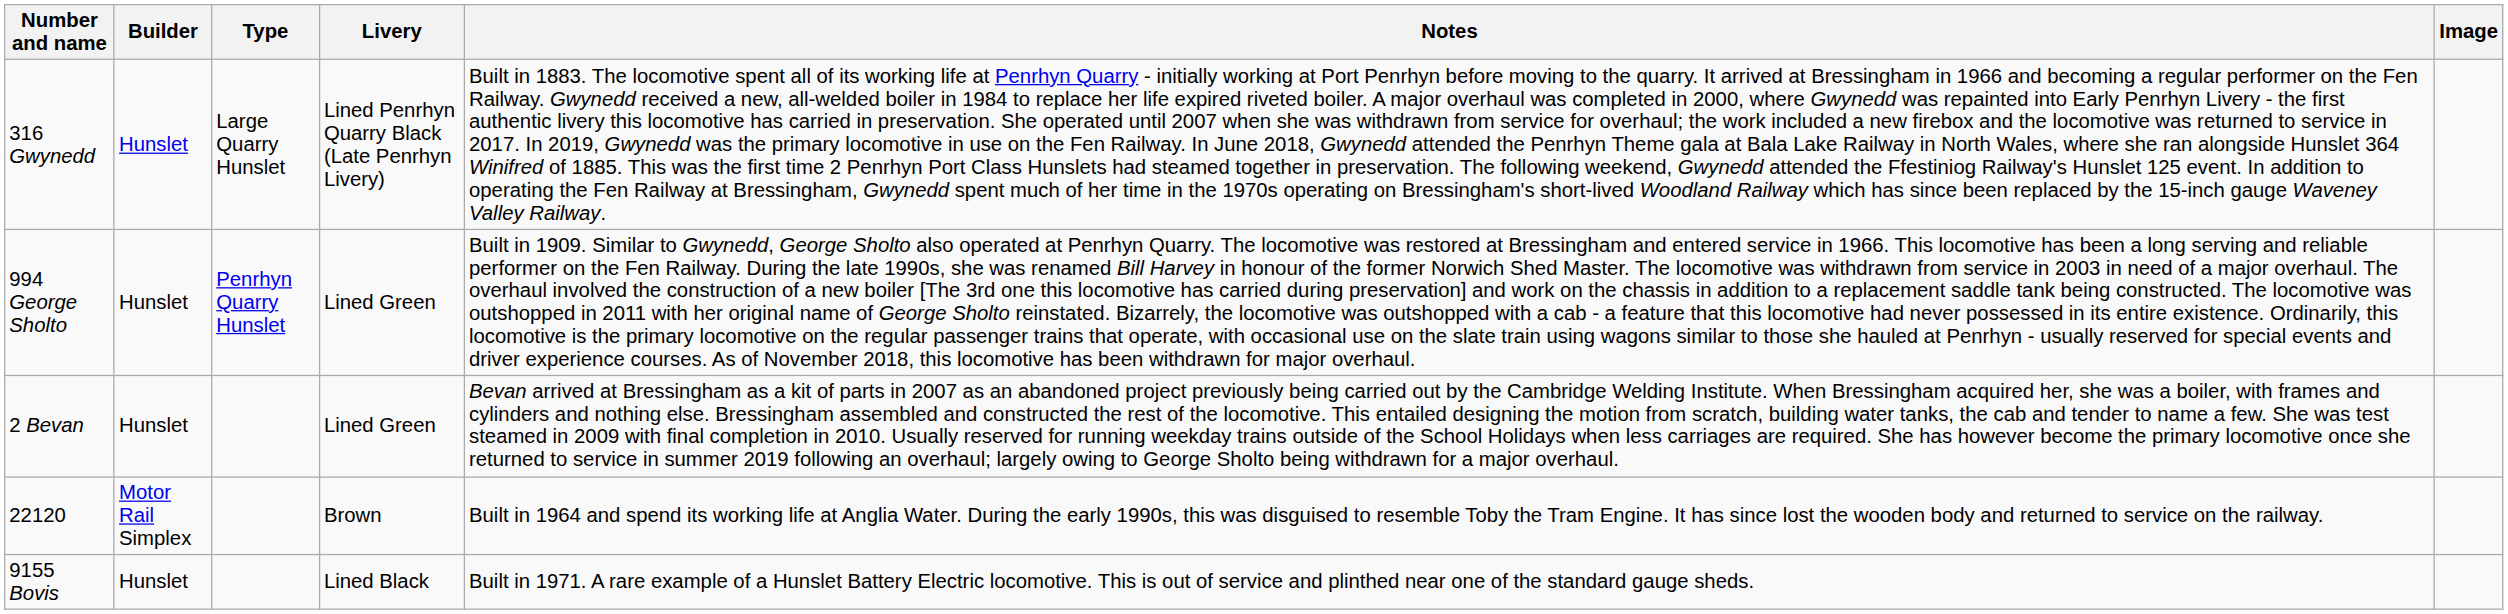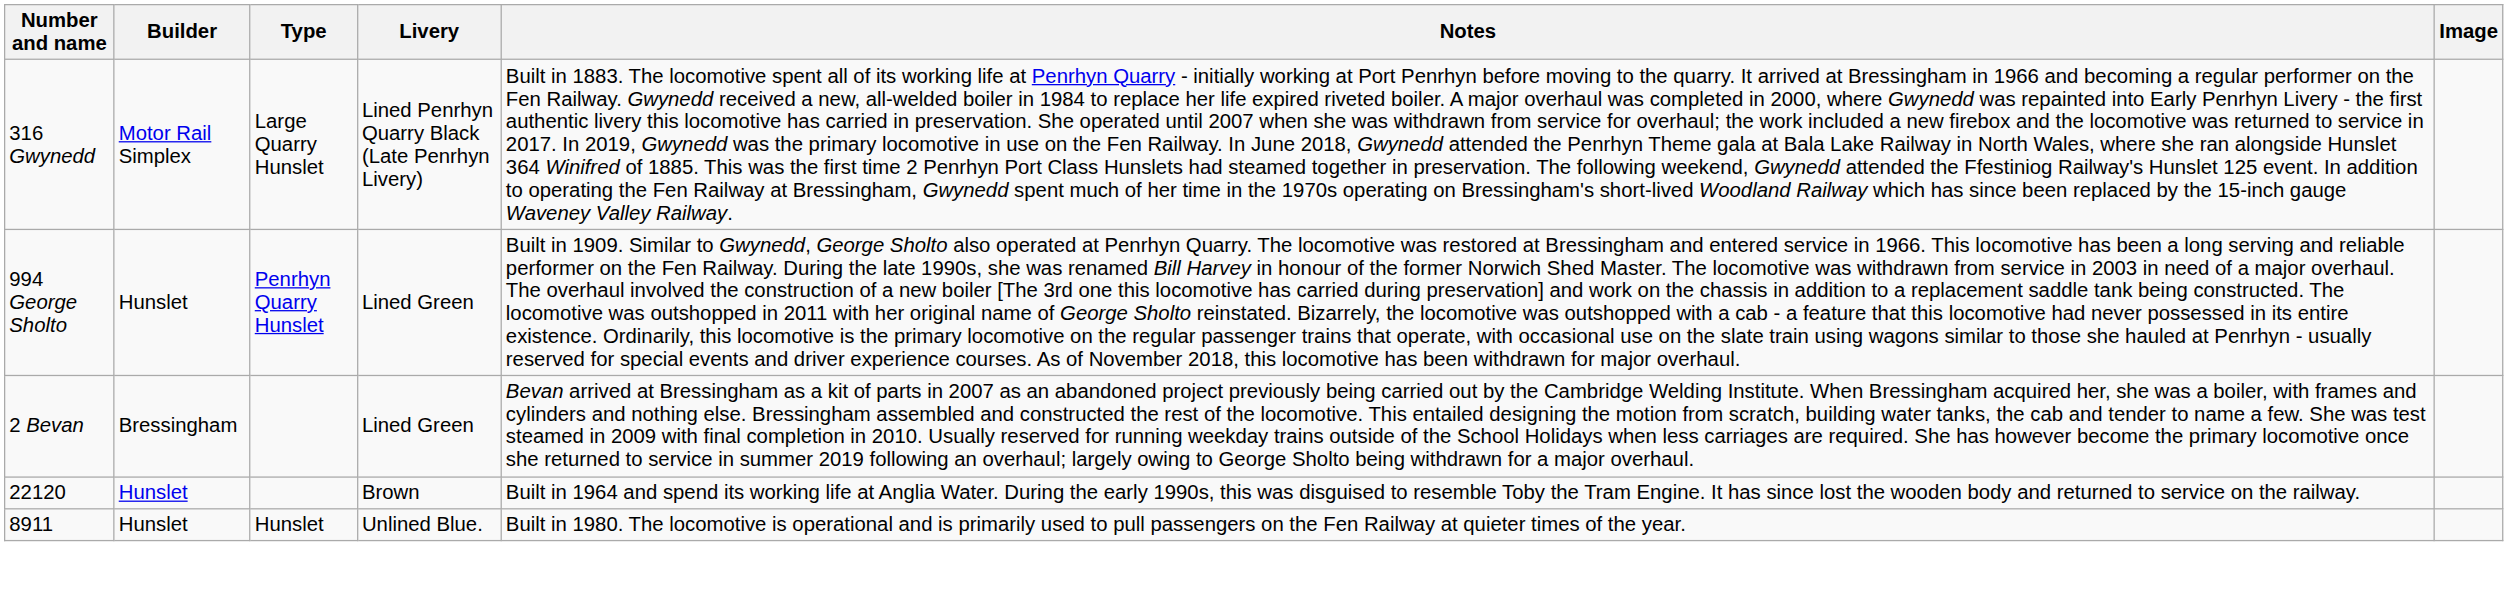316 Gwynedd | Builder: Hunslet -> Motor Rail Simplex
2 Bevan | Builder: Hunslet -> Bressingham
22120 | Builder: Motor Rail Simplex -> Hunslet
+ row: 8911 | Hunslet | Hunslet | Unlined Blue. | Built in 1980. The locomotive is operational and is primarily used to pull passengers on the Fen Railway at quieter times of the year.
- row: 9155 Bovis | Hunslet | Lined Black | Built in 1971. A rare example of a Hunslet Battery Electric locomotive. This is out of service and plinthed near one of the standard gauge sheds.
